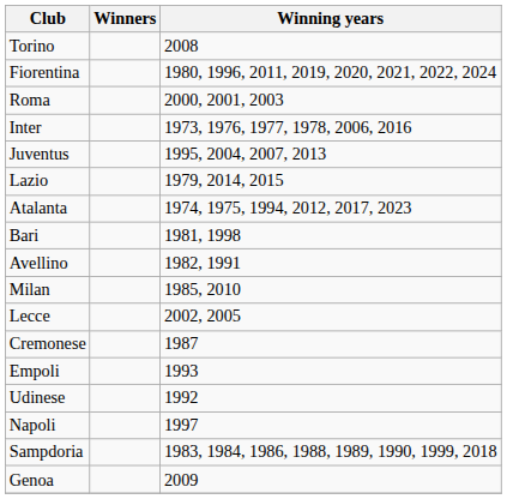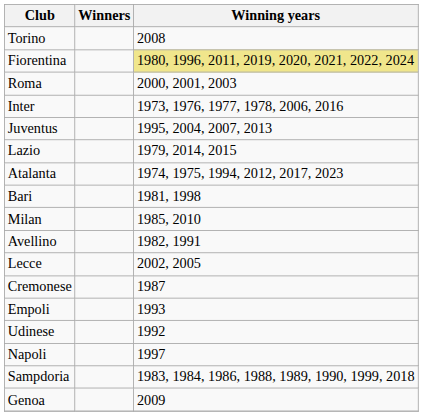Fiorentina | Winning years: no background -> khaki background
rows swapped: Avellino <-> Milan
